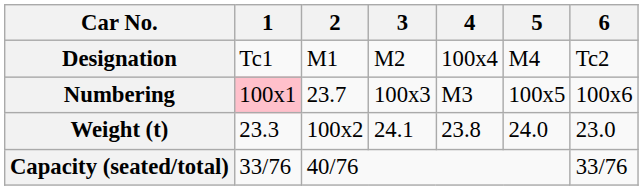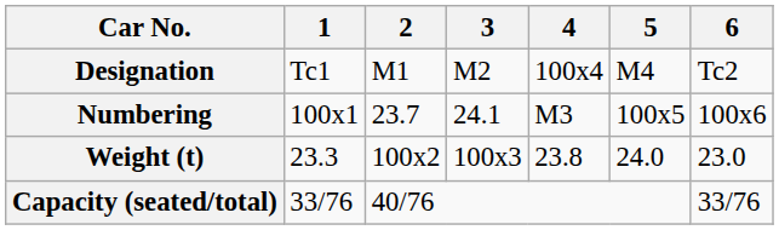Numbering | 1: pink background -> no background
Numbering | 3: 100x3 -> 24.1
Weight (t) | 3: 24.1 -> 100x3
